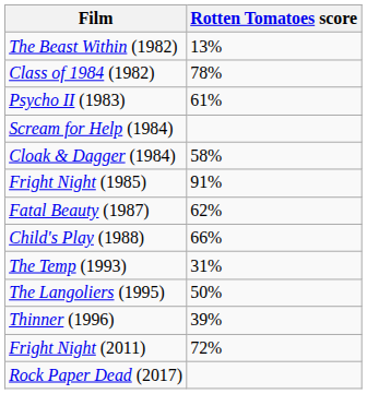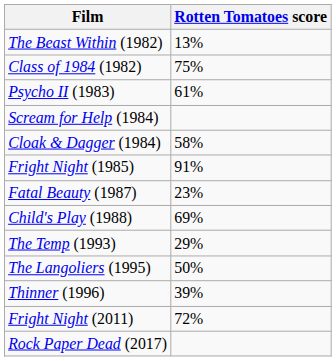Class of 1984 (1982) | Rotten Tomatoes score: 78% -> 75%
Fatal Beauty (1987) | Rotten Tomatoes score: 62% -> 23%
Child's Play (1988) | Rotten Tomatoes score: 66% -> 69%
The Temp (1993) | Rotten Tomatoes score: 31% -> 29%
